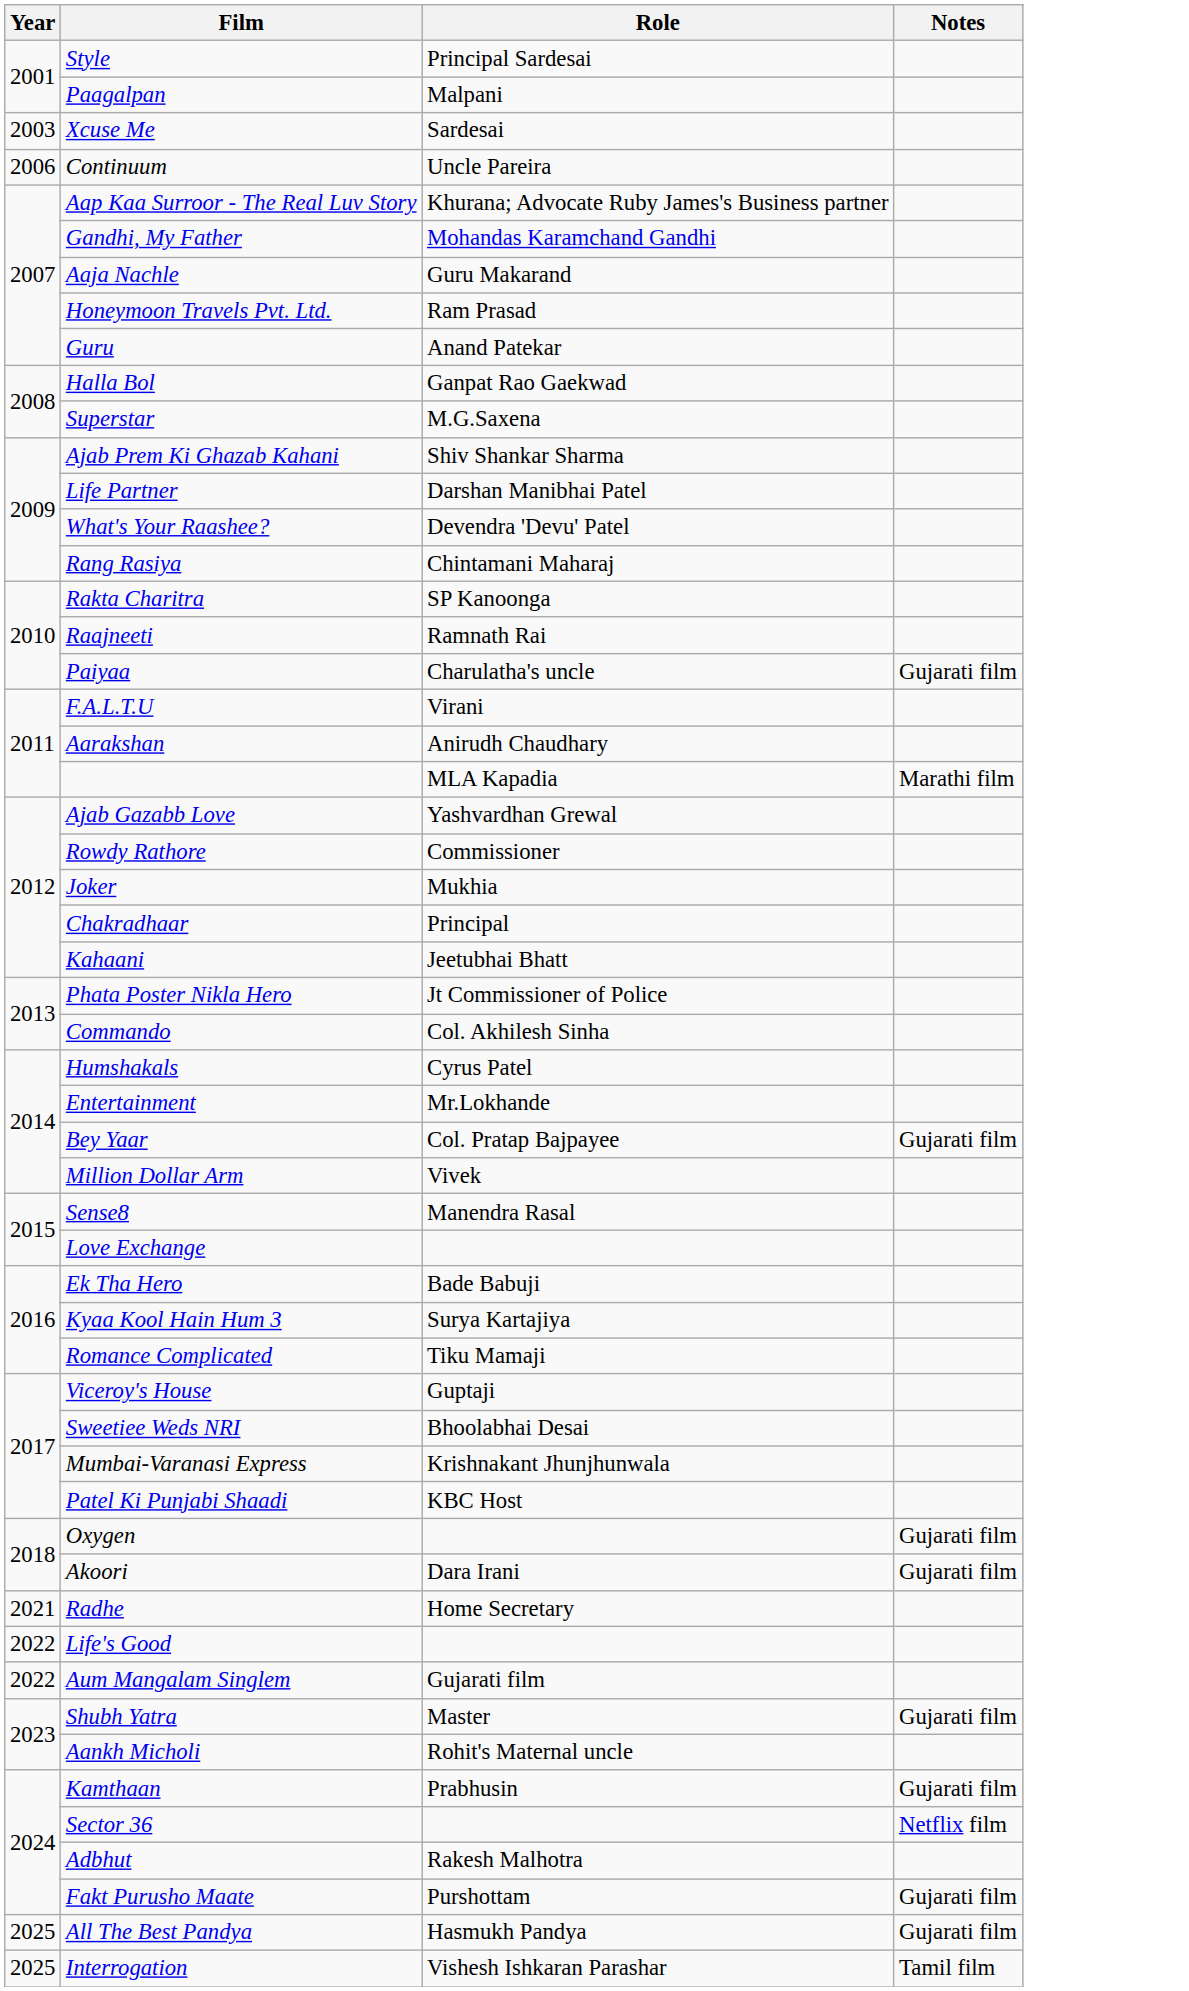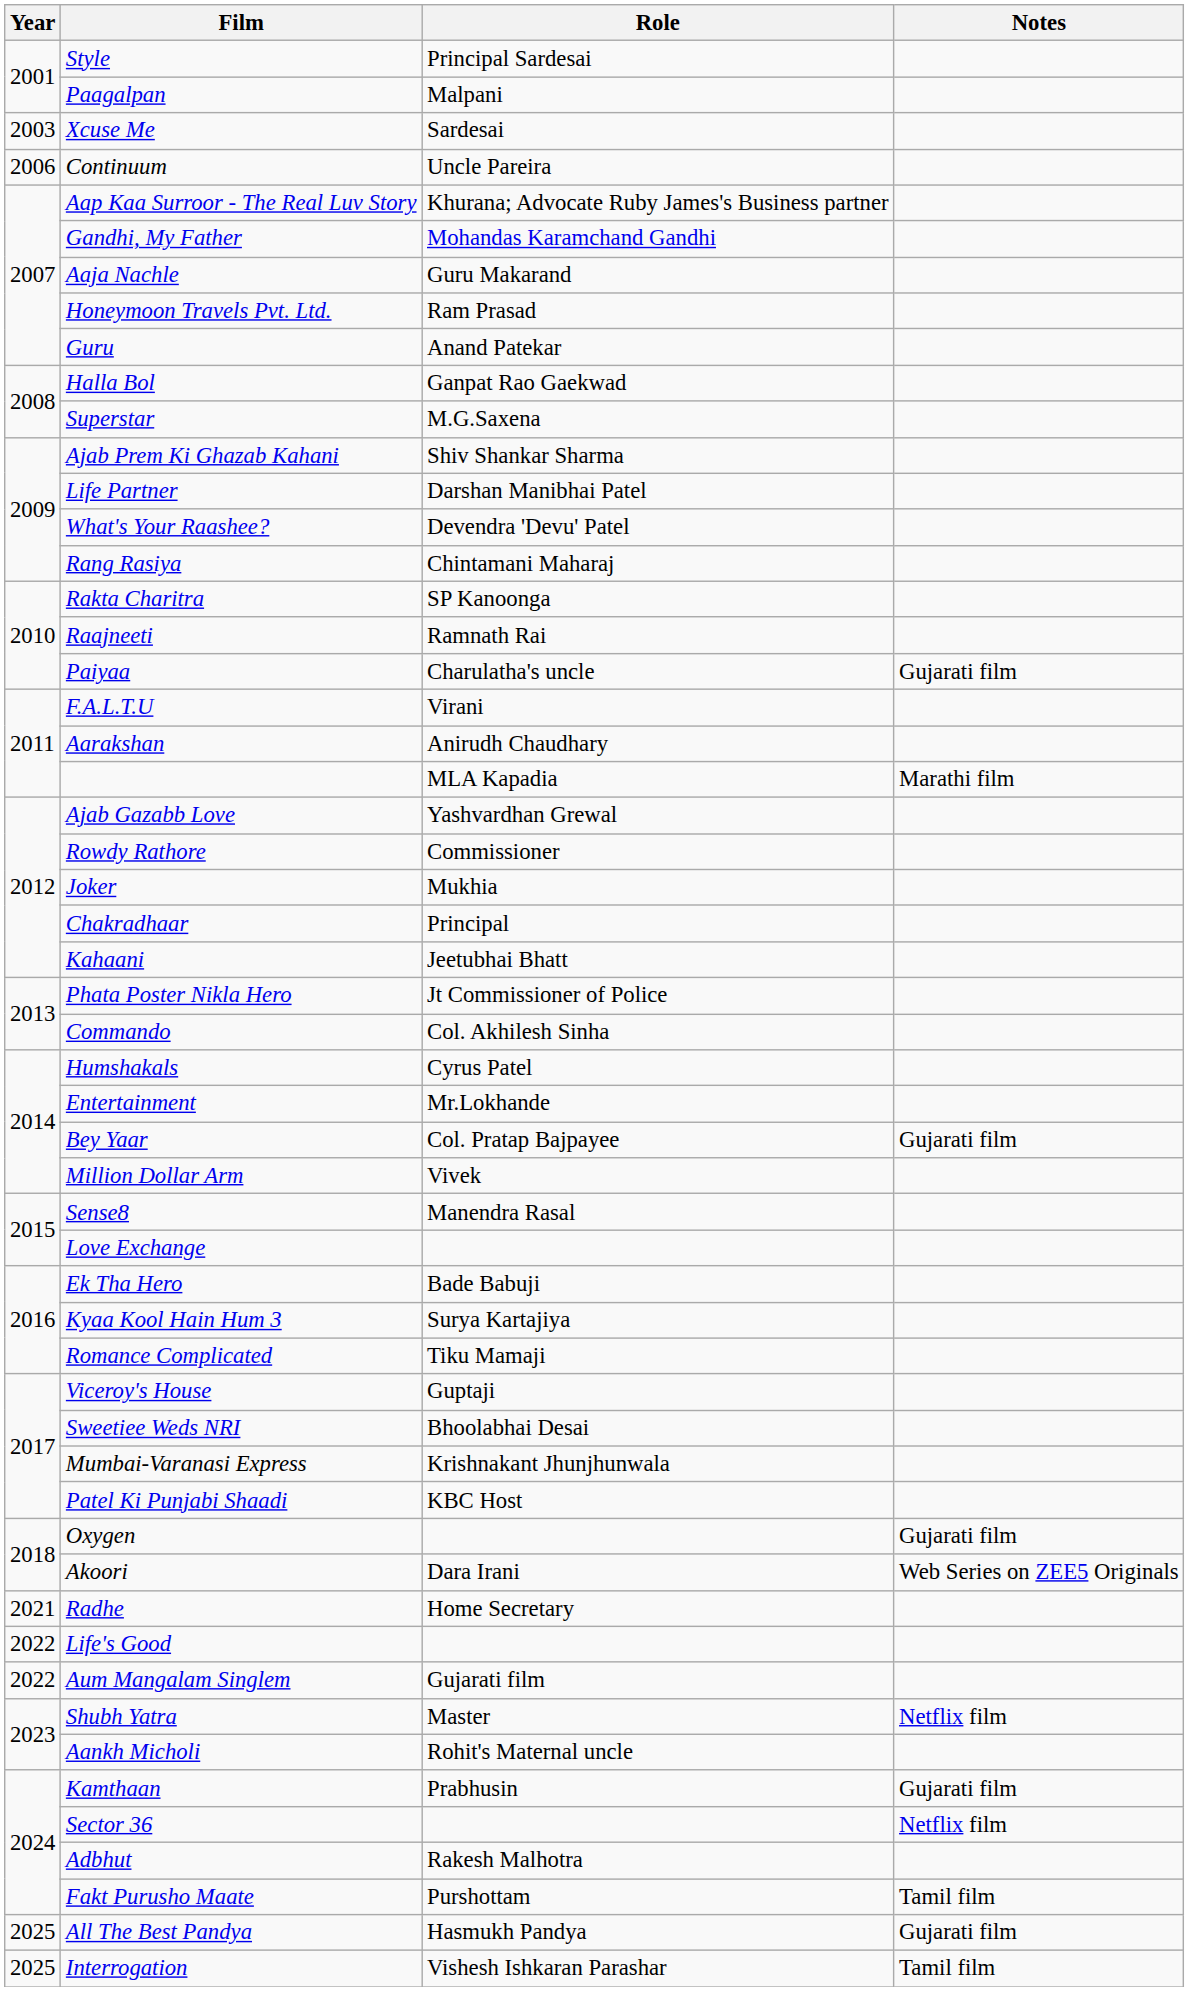Akoori | Notes: Gujarati film -> Web Series on ZEE5 Originals
Shubh Yatra | Notes: Gujarati film -> Netflix film
Fakt Purusho Maate | Notes: Gujarati film -> Tamil film
